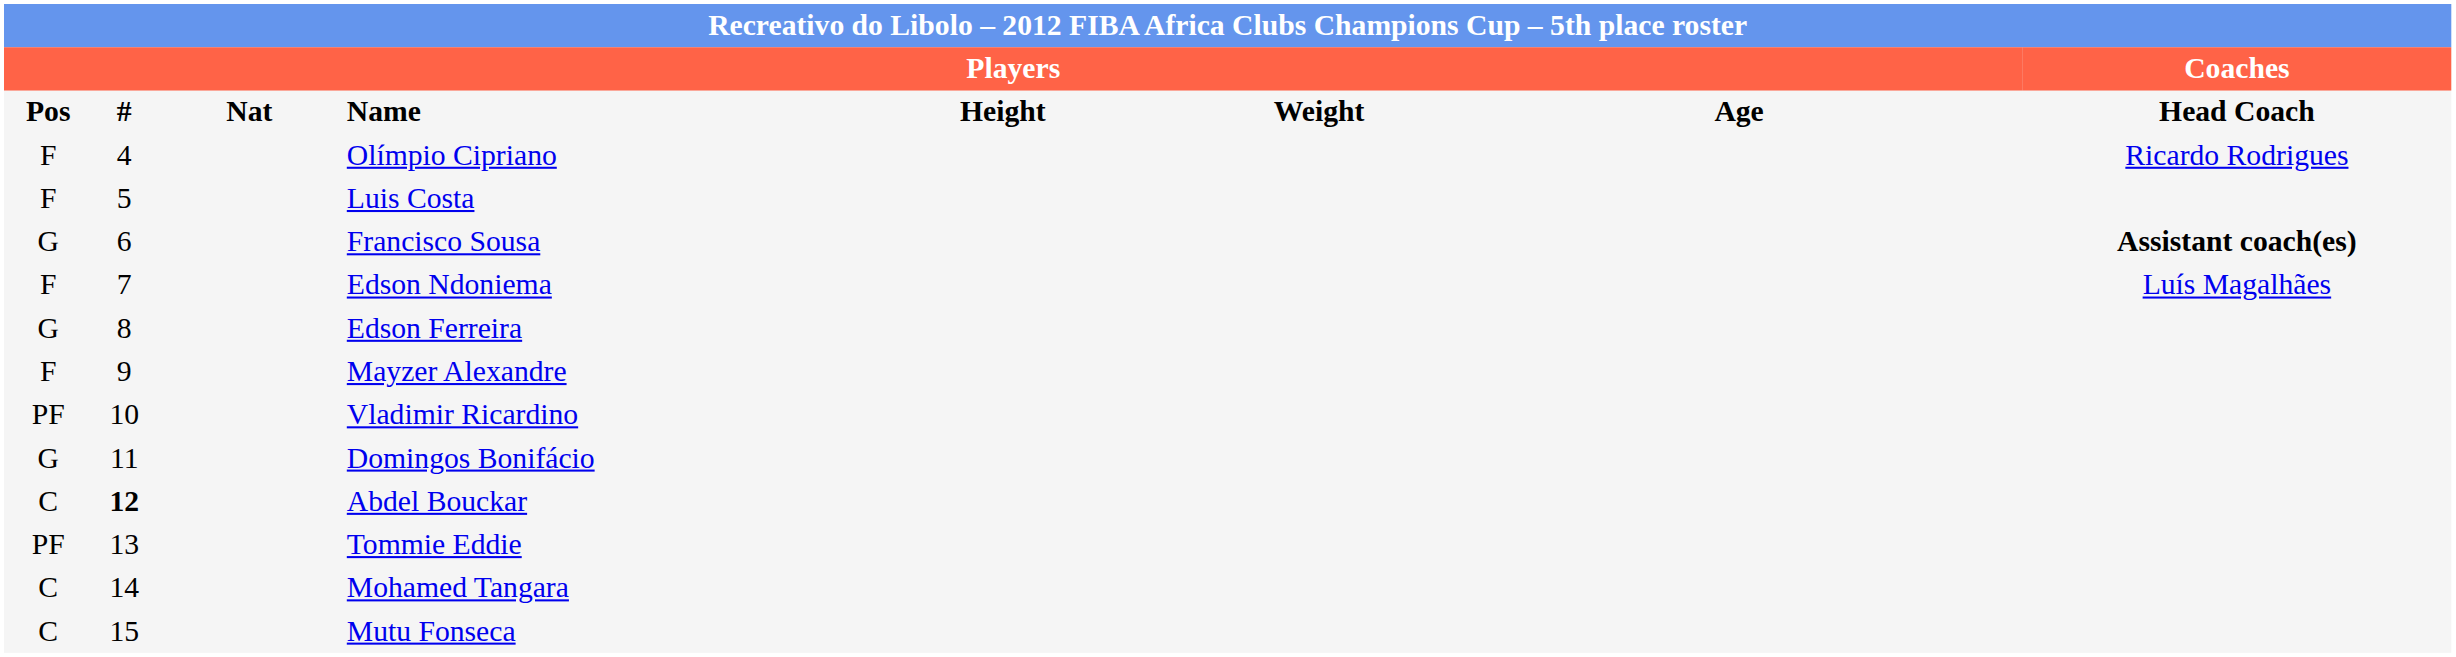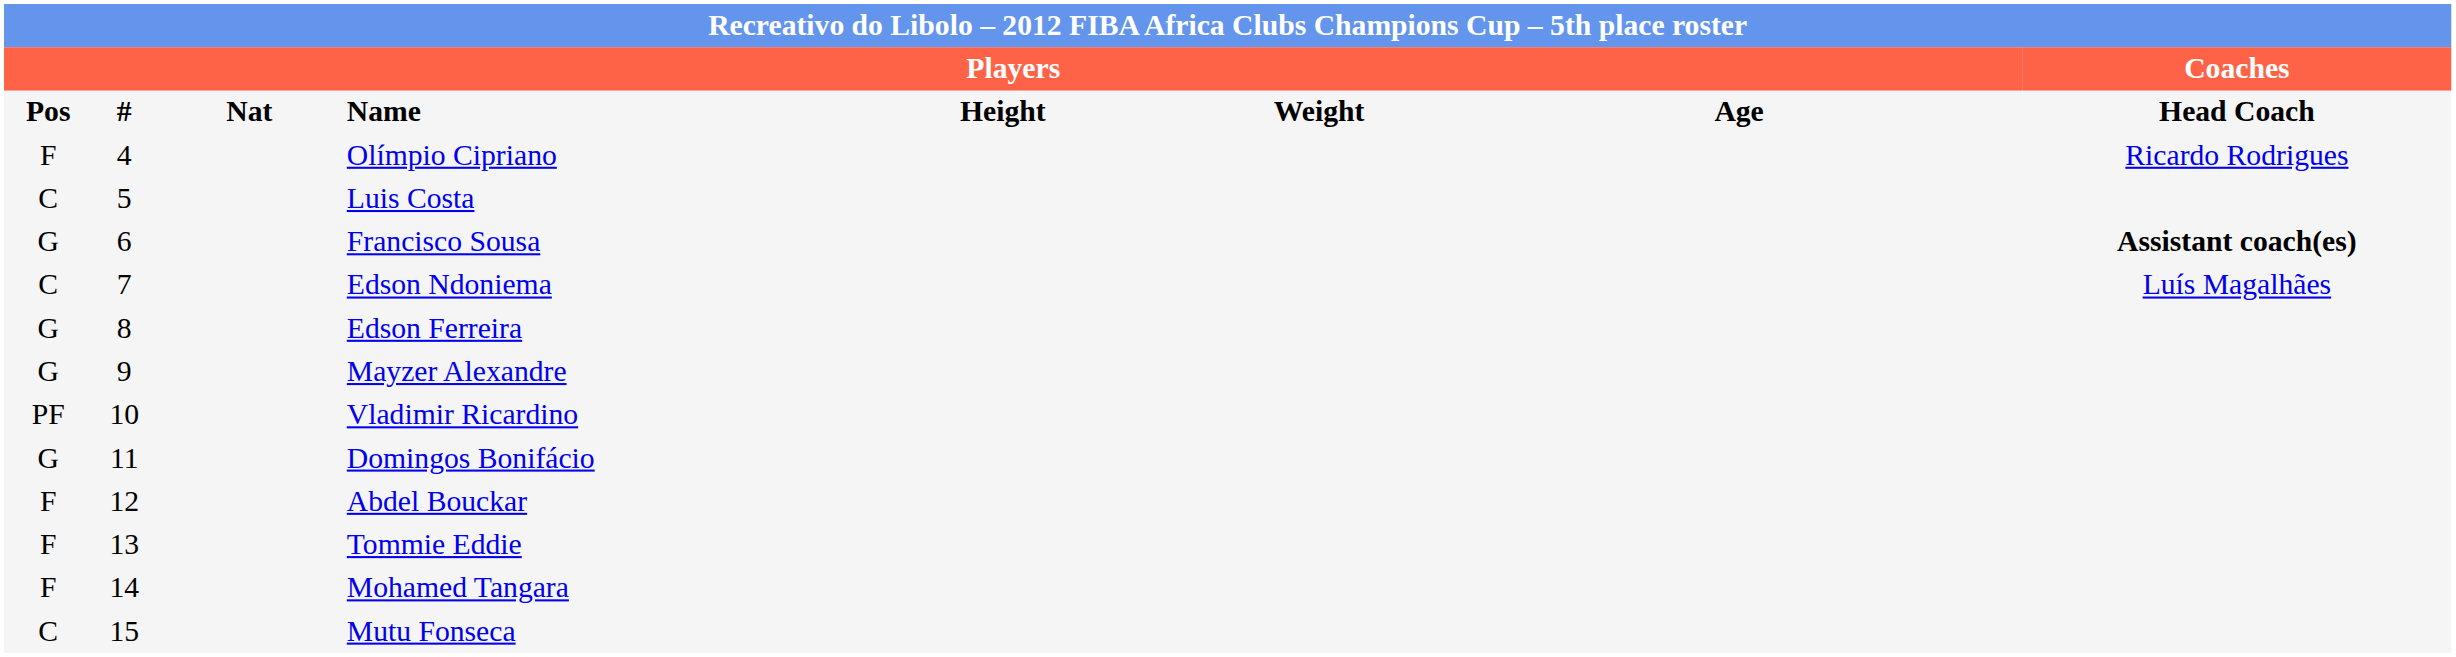Luis Costa | column 1: F -> C
Edson Ndoniema | column 1: F -> C
Mayzer Alexandre | column 1: F -> G
Abdel Bouckar | column 1: C -> F
Abdel Bouckar | column 2: bold -> normal
Tommie Eddie | column 1: PF -> F
Mohamed Tangara | column 1: C -> F
